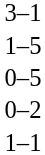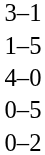+ row: 4–0
- row: 1–1
